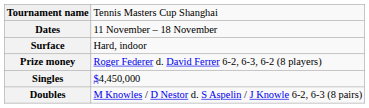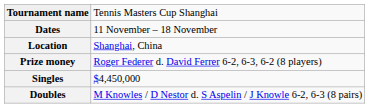- row: Surface | Hard, indoor
+ row: Location | Shanghai, China
